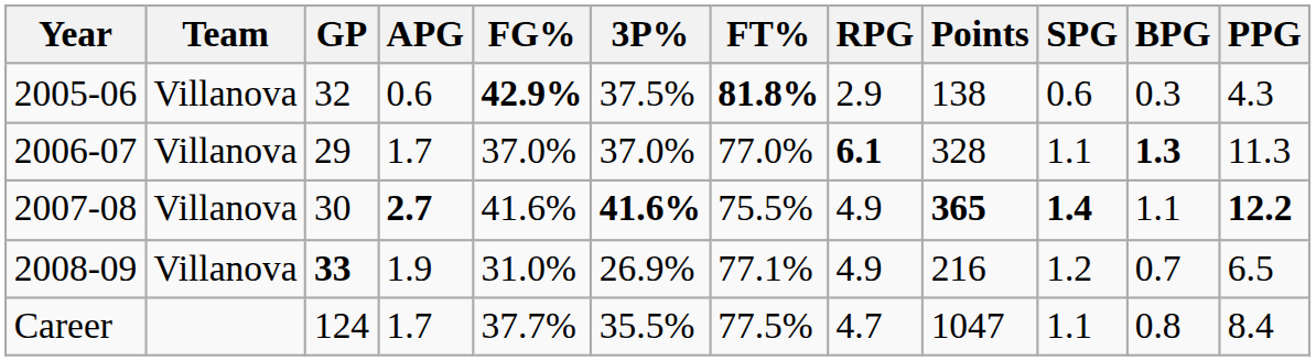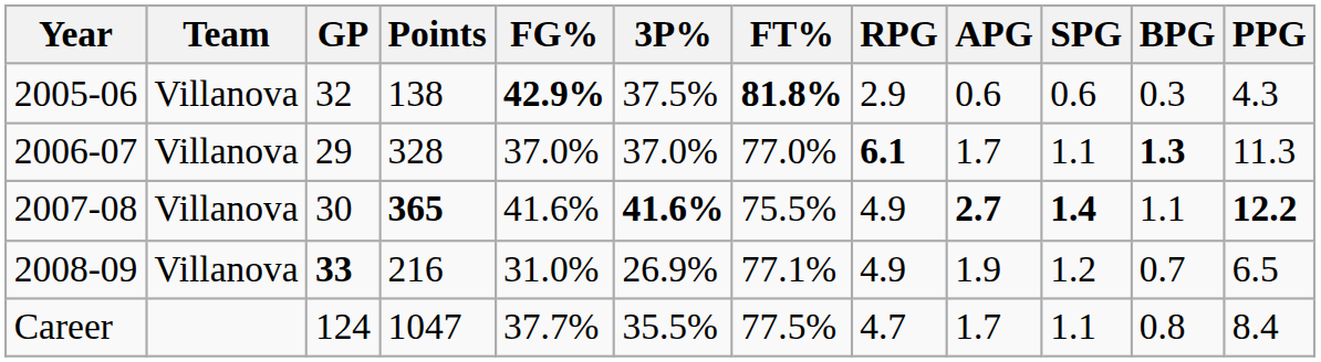columns swapped: Points <-> APG
